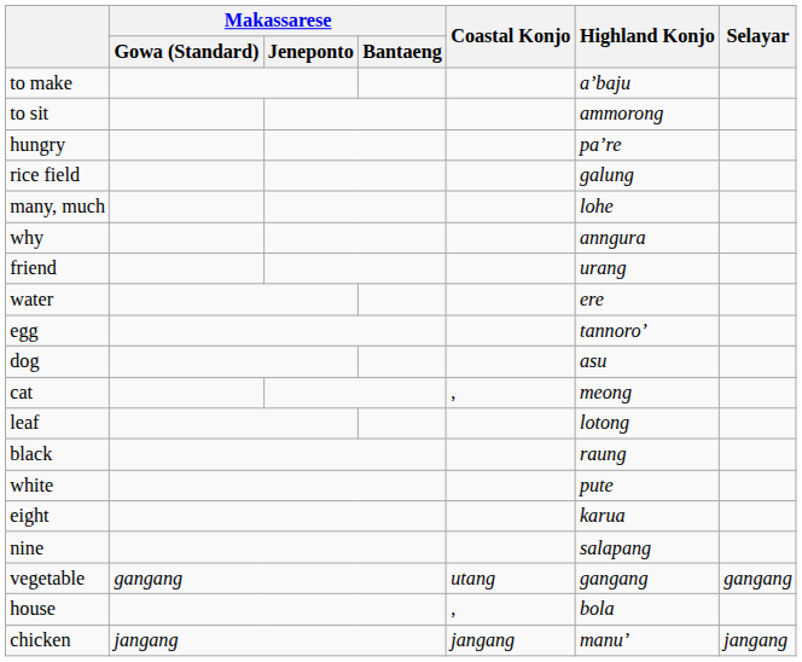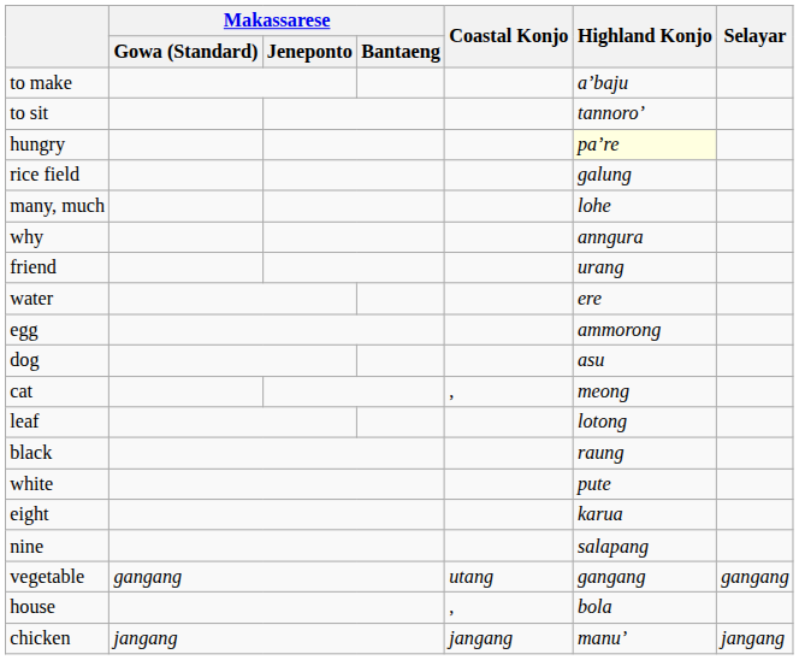to sit | Highland Konjo: ammorong -> tannoroʼ
hungry | Highland Konjo: no background -> lightyellow background
egg | Highland Konjo: tannoroʼ -> ammorong
